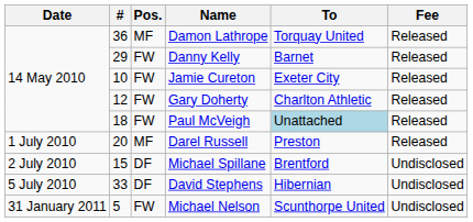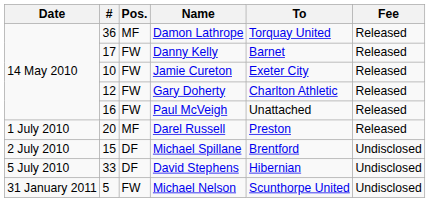Danny Kelly | #: 29 -> 17
Paul McVeigh | #: 18 -> 16
Paul McVeigh | To: lightblue background -> no background
